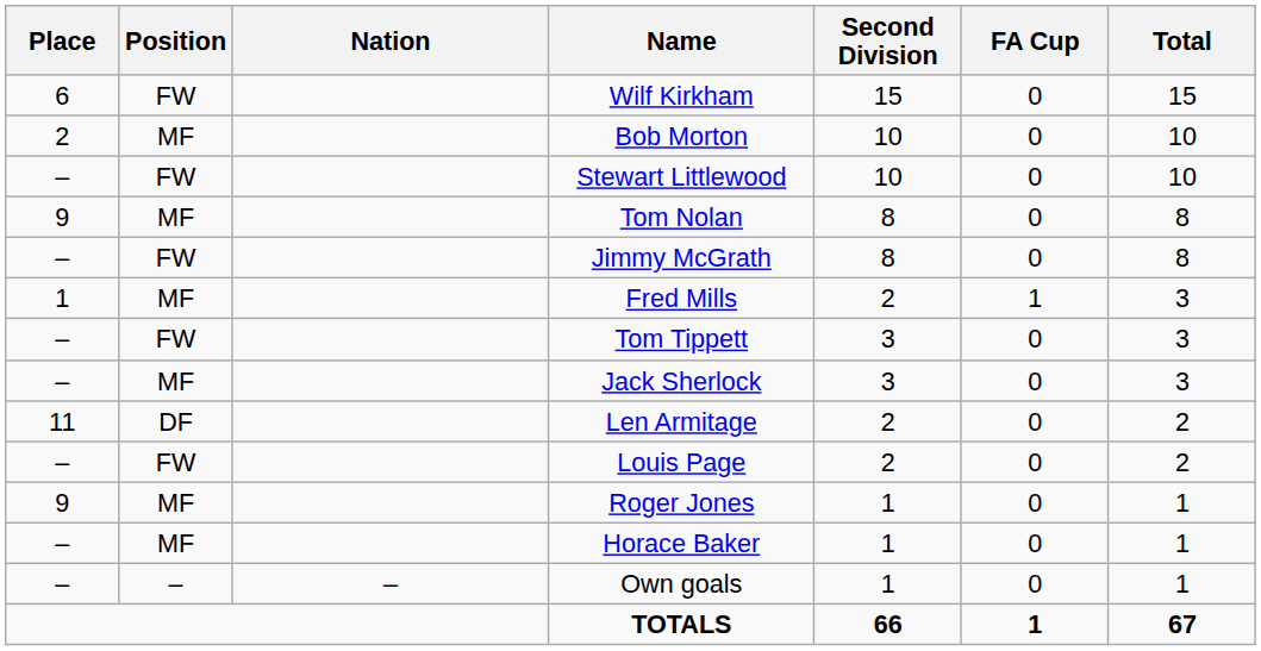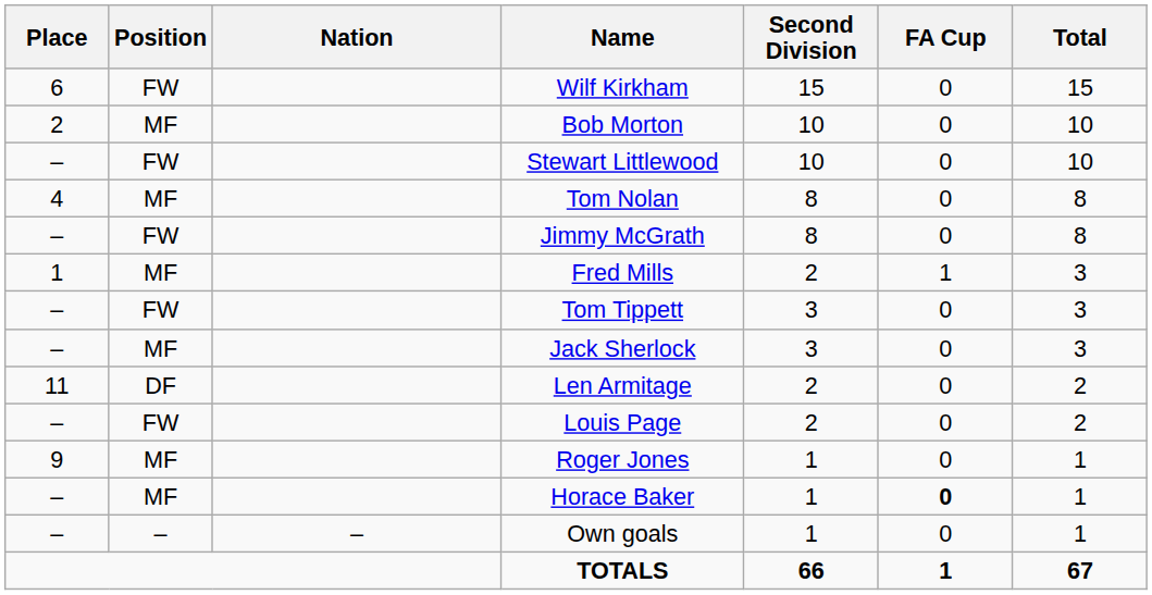Tom Nolan | Place: 9 -> 4
Horace Baker | FA Cup: normal -> bold
